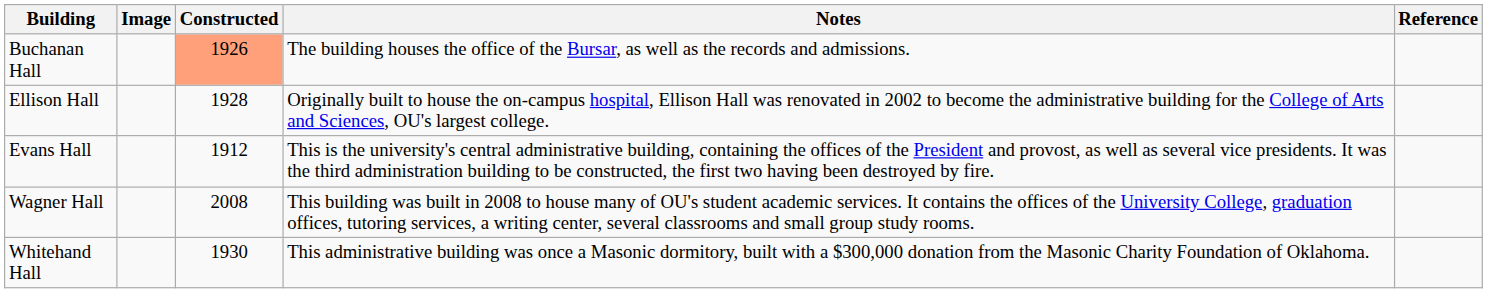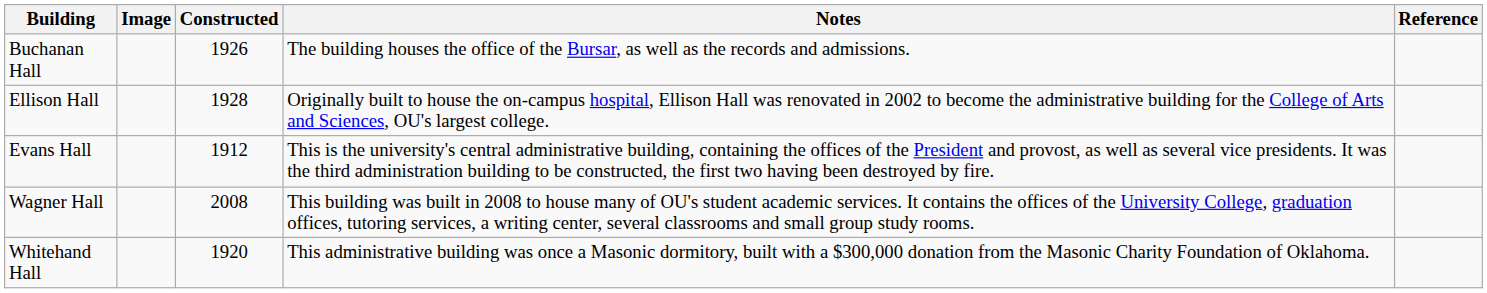Buchanan Hall | Constructed: lightsalmon background -> no background
Whitehand Hall | Constructed: 1930 -> 1920
